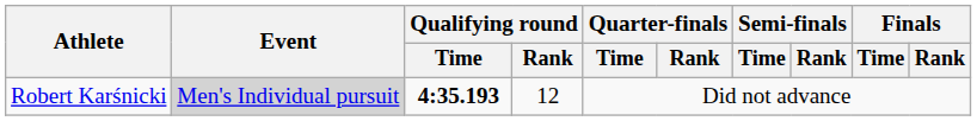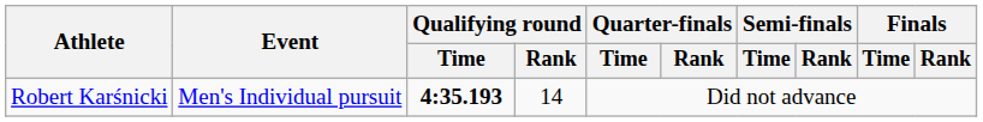Robert Karśnicki | Event: lightgrey background -> no background
Robert Karśnicki | Qualifying round / Rank: 12 -> 14
